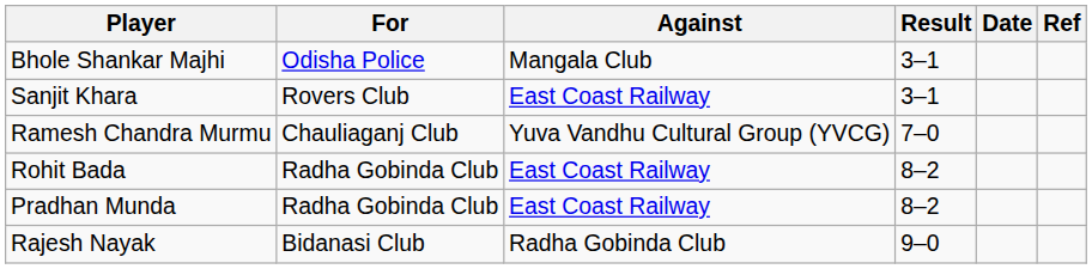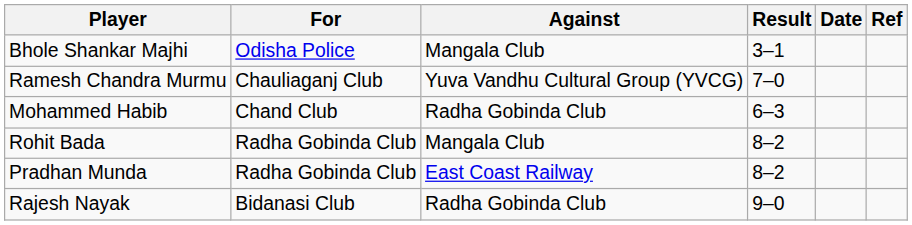- row: Sanjit Khara | Rovers Club | East Coast Railway | 3–1
+ row: Mohammed Habib | Chand Club | Radha Gobinda Club | 6–3
Rohit Bada | Against: East Coast Railway -> Mangala Club
